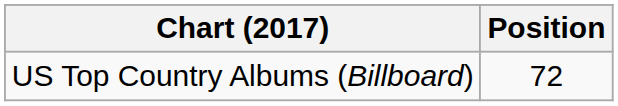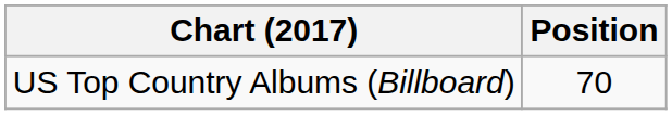US Top Country Albums (Billboard) | Position: 72 -> 70
